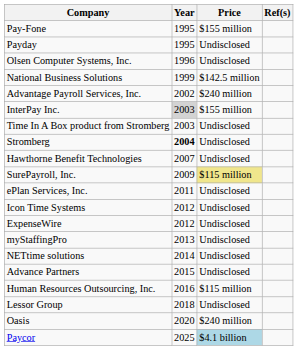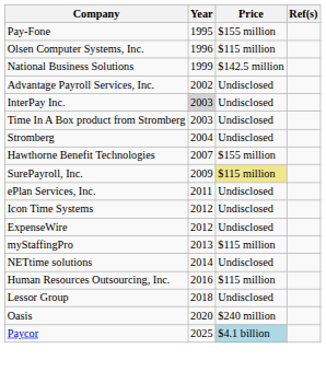- row: Payday | 1995 | Undisclosed
Olsen Computer Systems, Inc. | Price: Undisclosed -> $115 million
Advantage Payroll Services, Inc. | Price: $240 million -> Undisclosed
InterPay Inc. | Price: $155 million -> Undisclosed
Stromberg | Year: bold -> normal
Hawthorne Benefit Technologies | Price: Undisclosed -> $155 million
myStaffingPro | Price: Undisclosed -> $115 million
- row: Advance Partners | 2015 | Undisclosed
